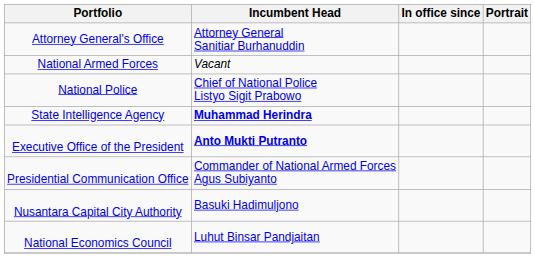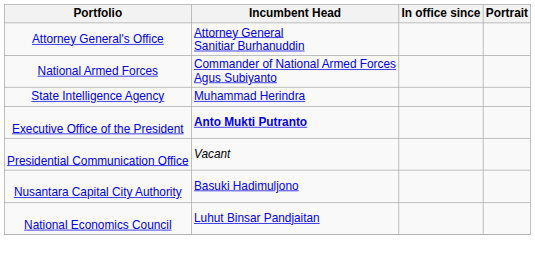National Armed Forces | Incumbent Head: Vacant -> Commander of National Armed Forces Agus Subiyanto
- row: National Police | Chief of National Police Listyo Sigit Prabowo
State Intelligence Agency | Incumbent Head: bold -> normal
Presidential Communication Office | Incumbent Head: Commander of National Armed Forces Agus Subiyanto -> Vacant
